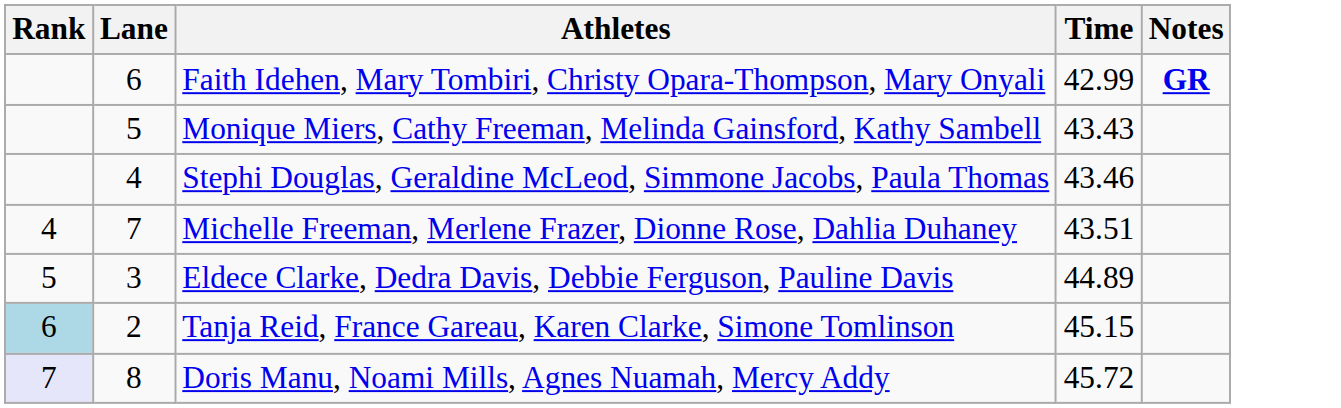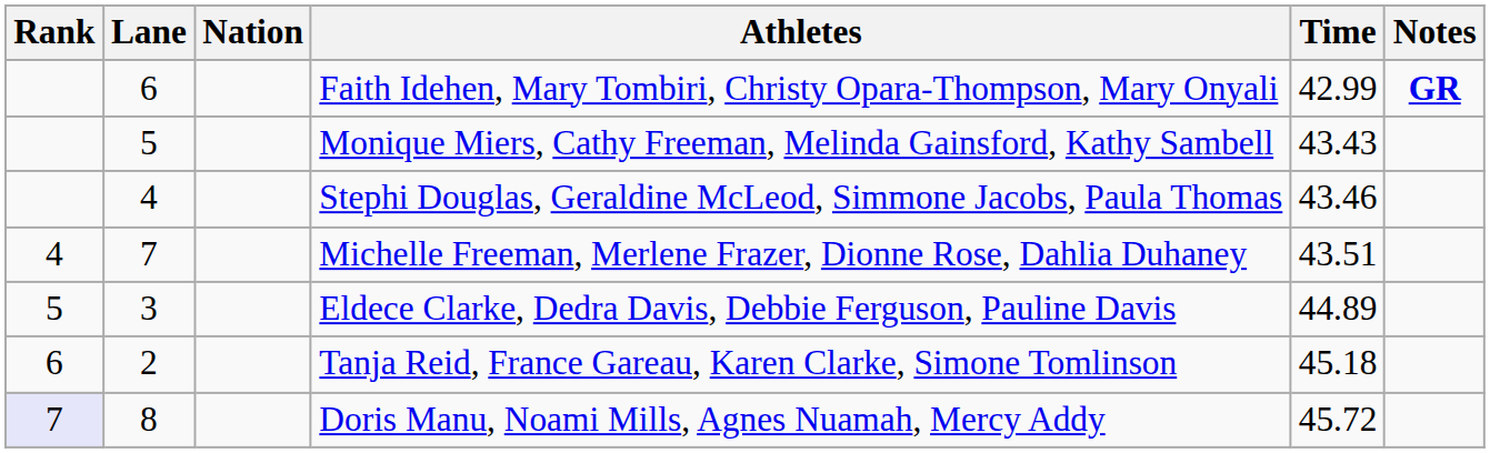+ column: Nation
Tanja Reid, France Gareau, Karen Clarke, Simone Tomlinson | Rank: lightblue background -> no background
Tanja Reid, France Gareau, Karen Clarke, Simone Tomlinson | Time: 45.15 -> 45.18
